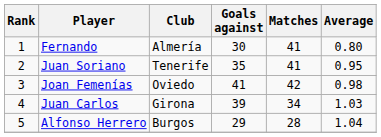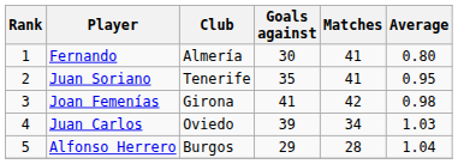Joan Femenías | Club: Oviedo -> Girona
Juan Carlos | Club: Girona -> Oviedo
